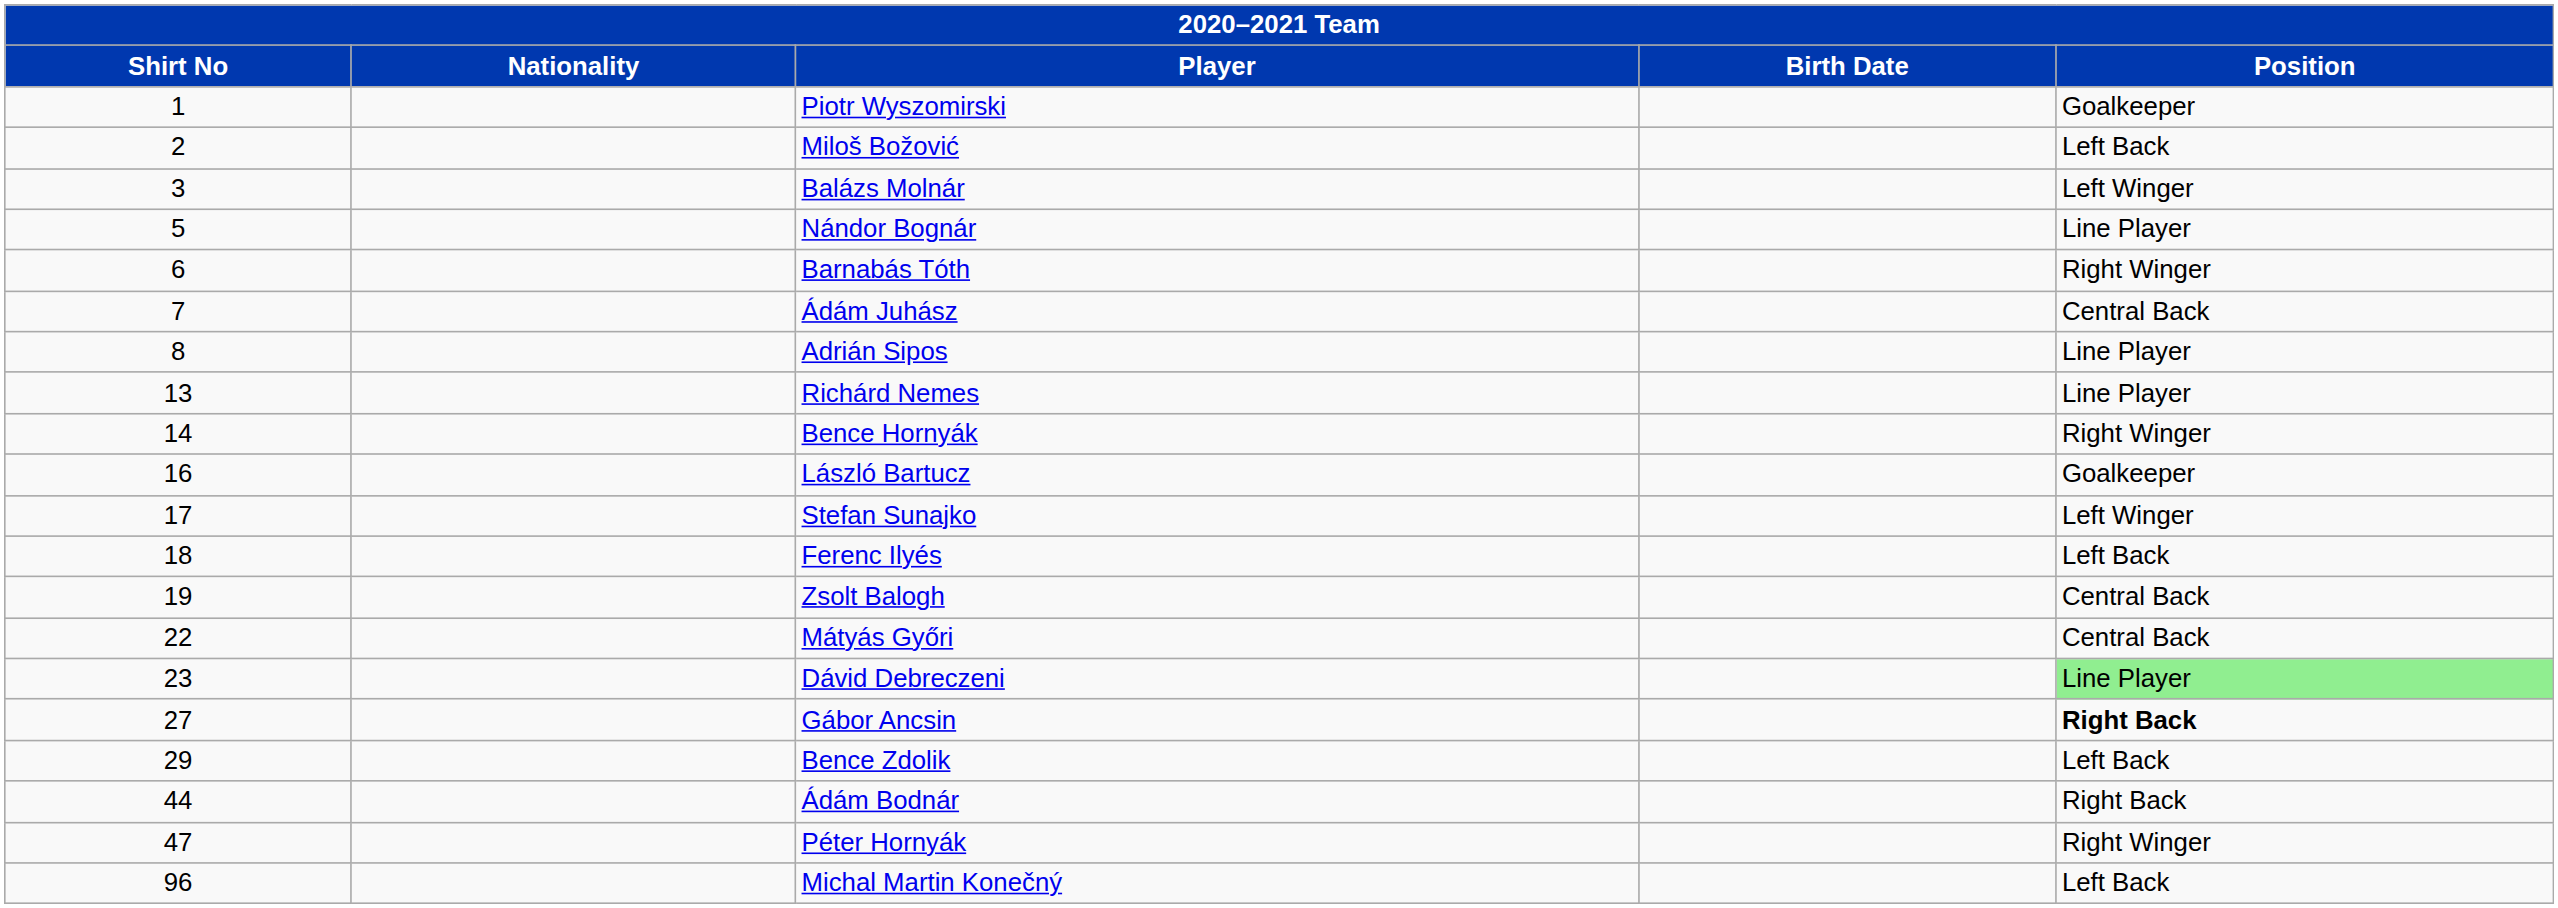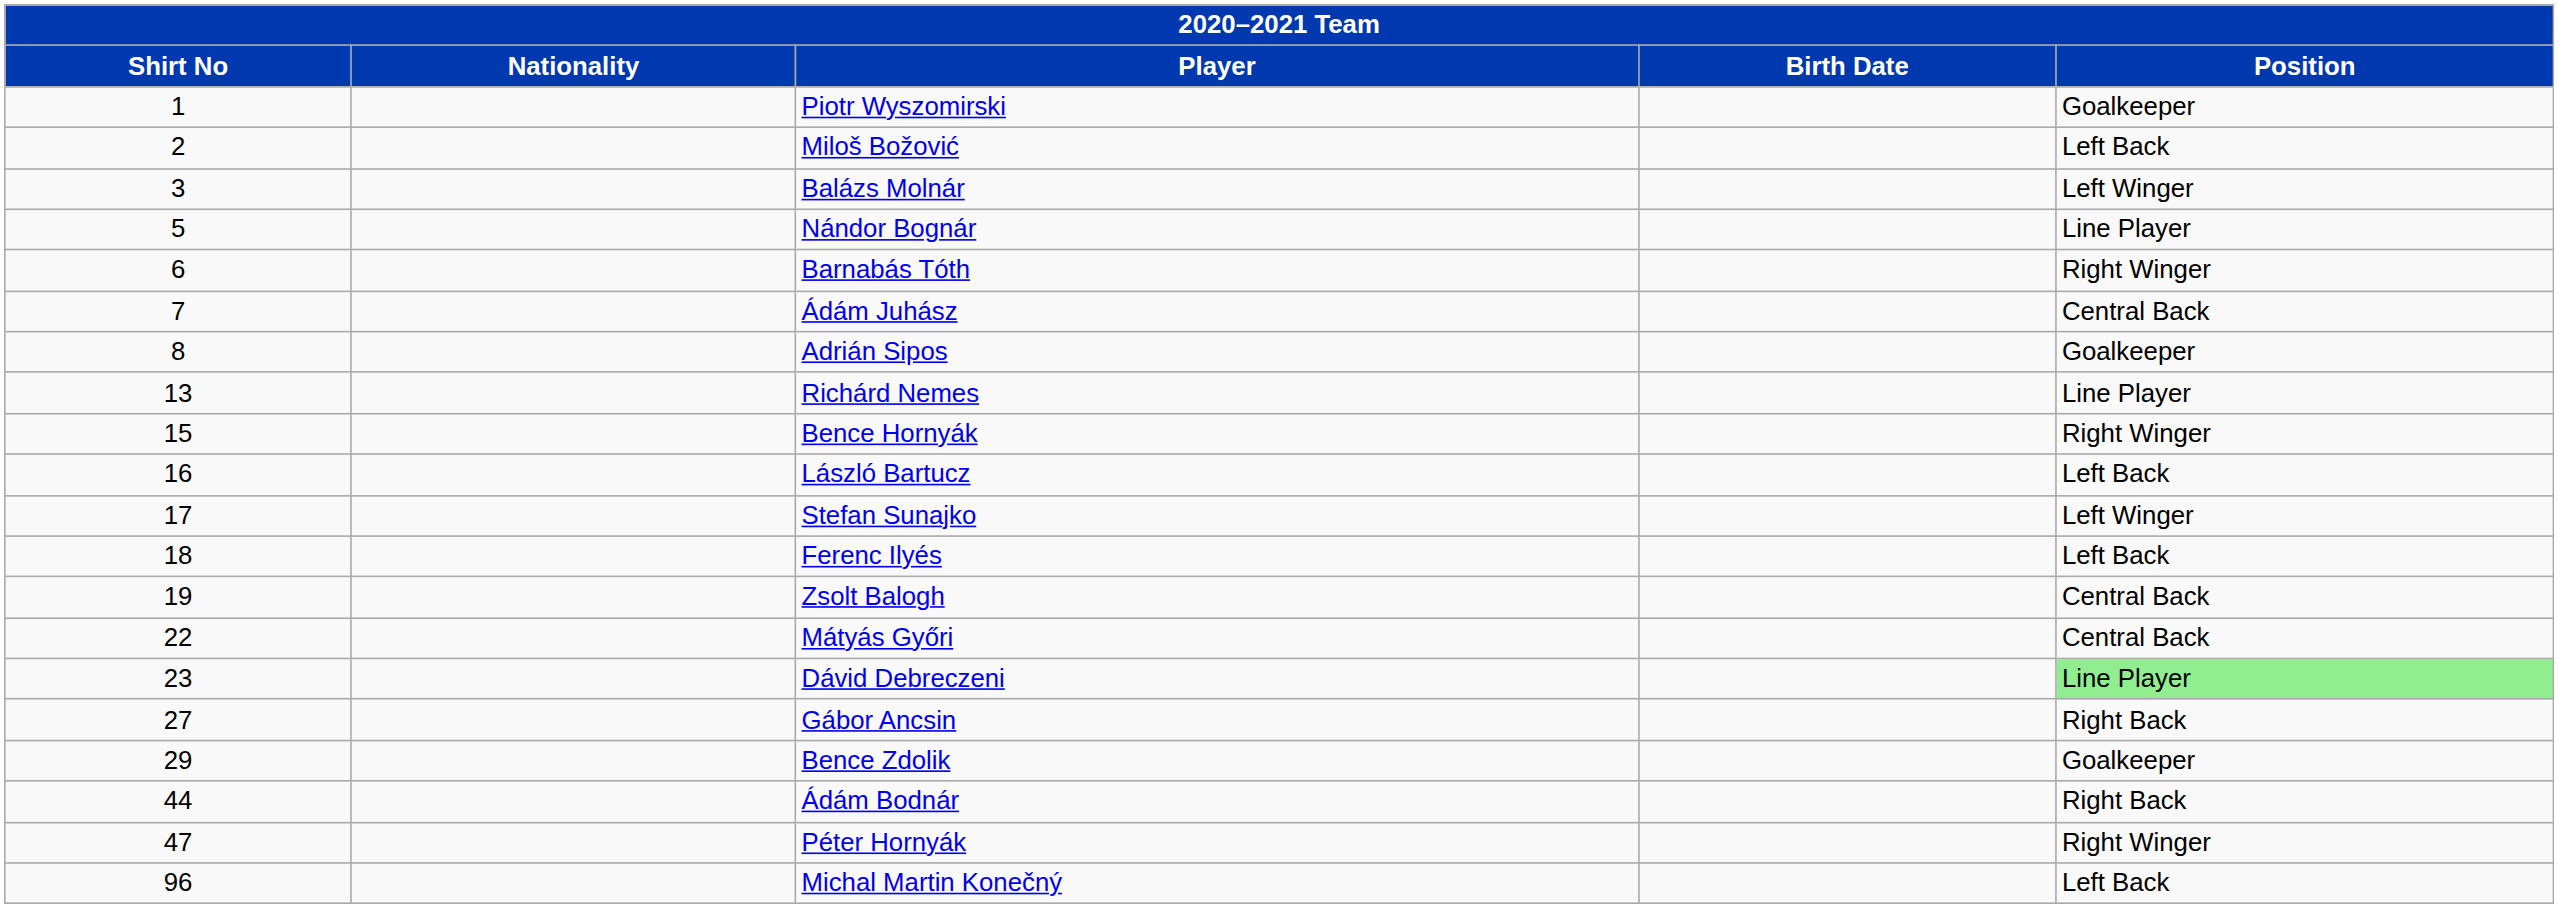Adrián Sipos | Position: Line Player -> Goalkeeper
Bence Hornyák | Shirt No: 14 -> 15
László Bartucz | Position: Goalkeeper -> Left Back
Gábor Ancsin | Position: bold -> normal
Bence Zdolik | Position: Left Back -> Goalkeeper
